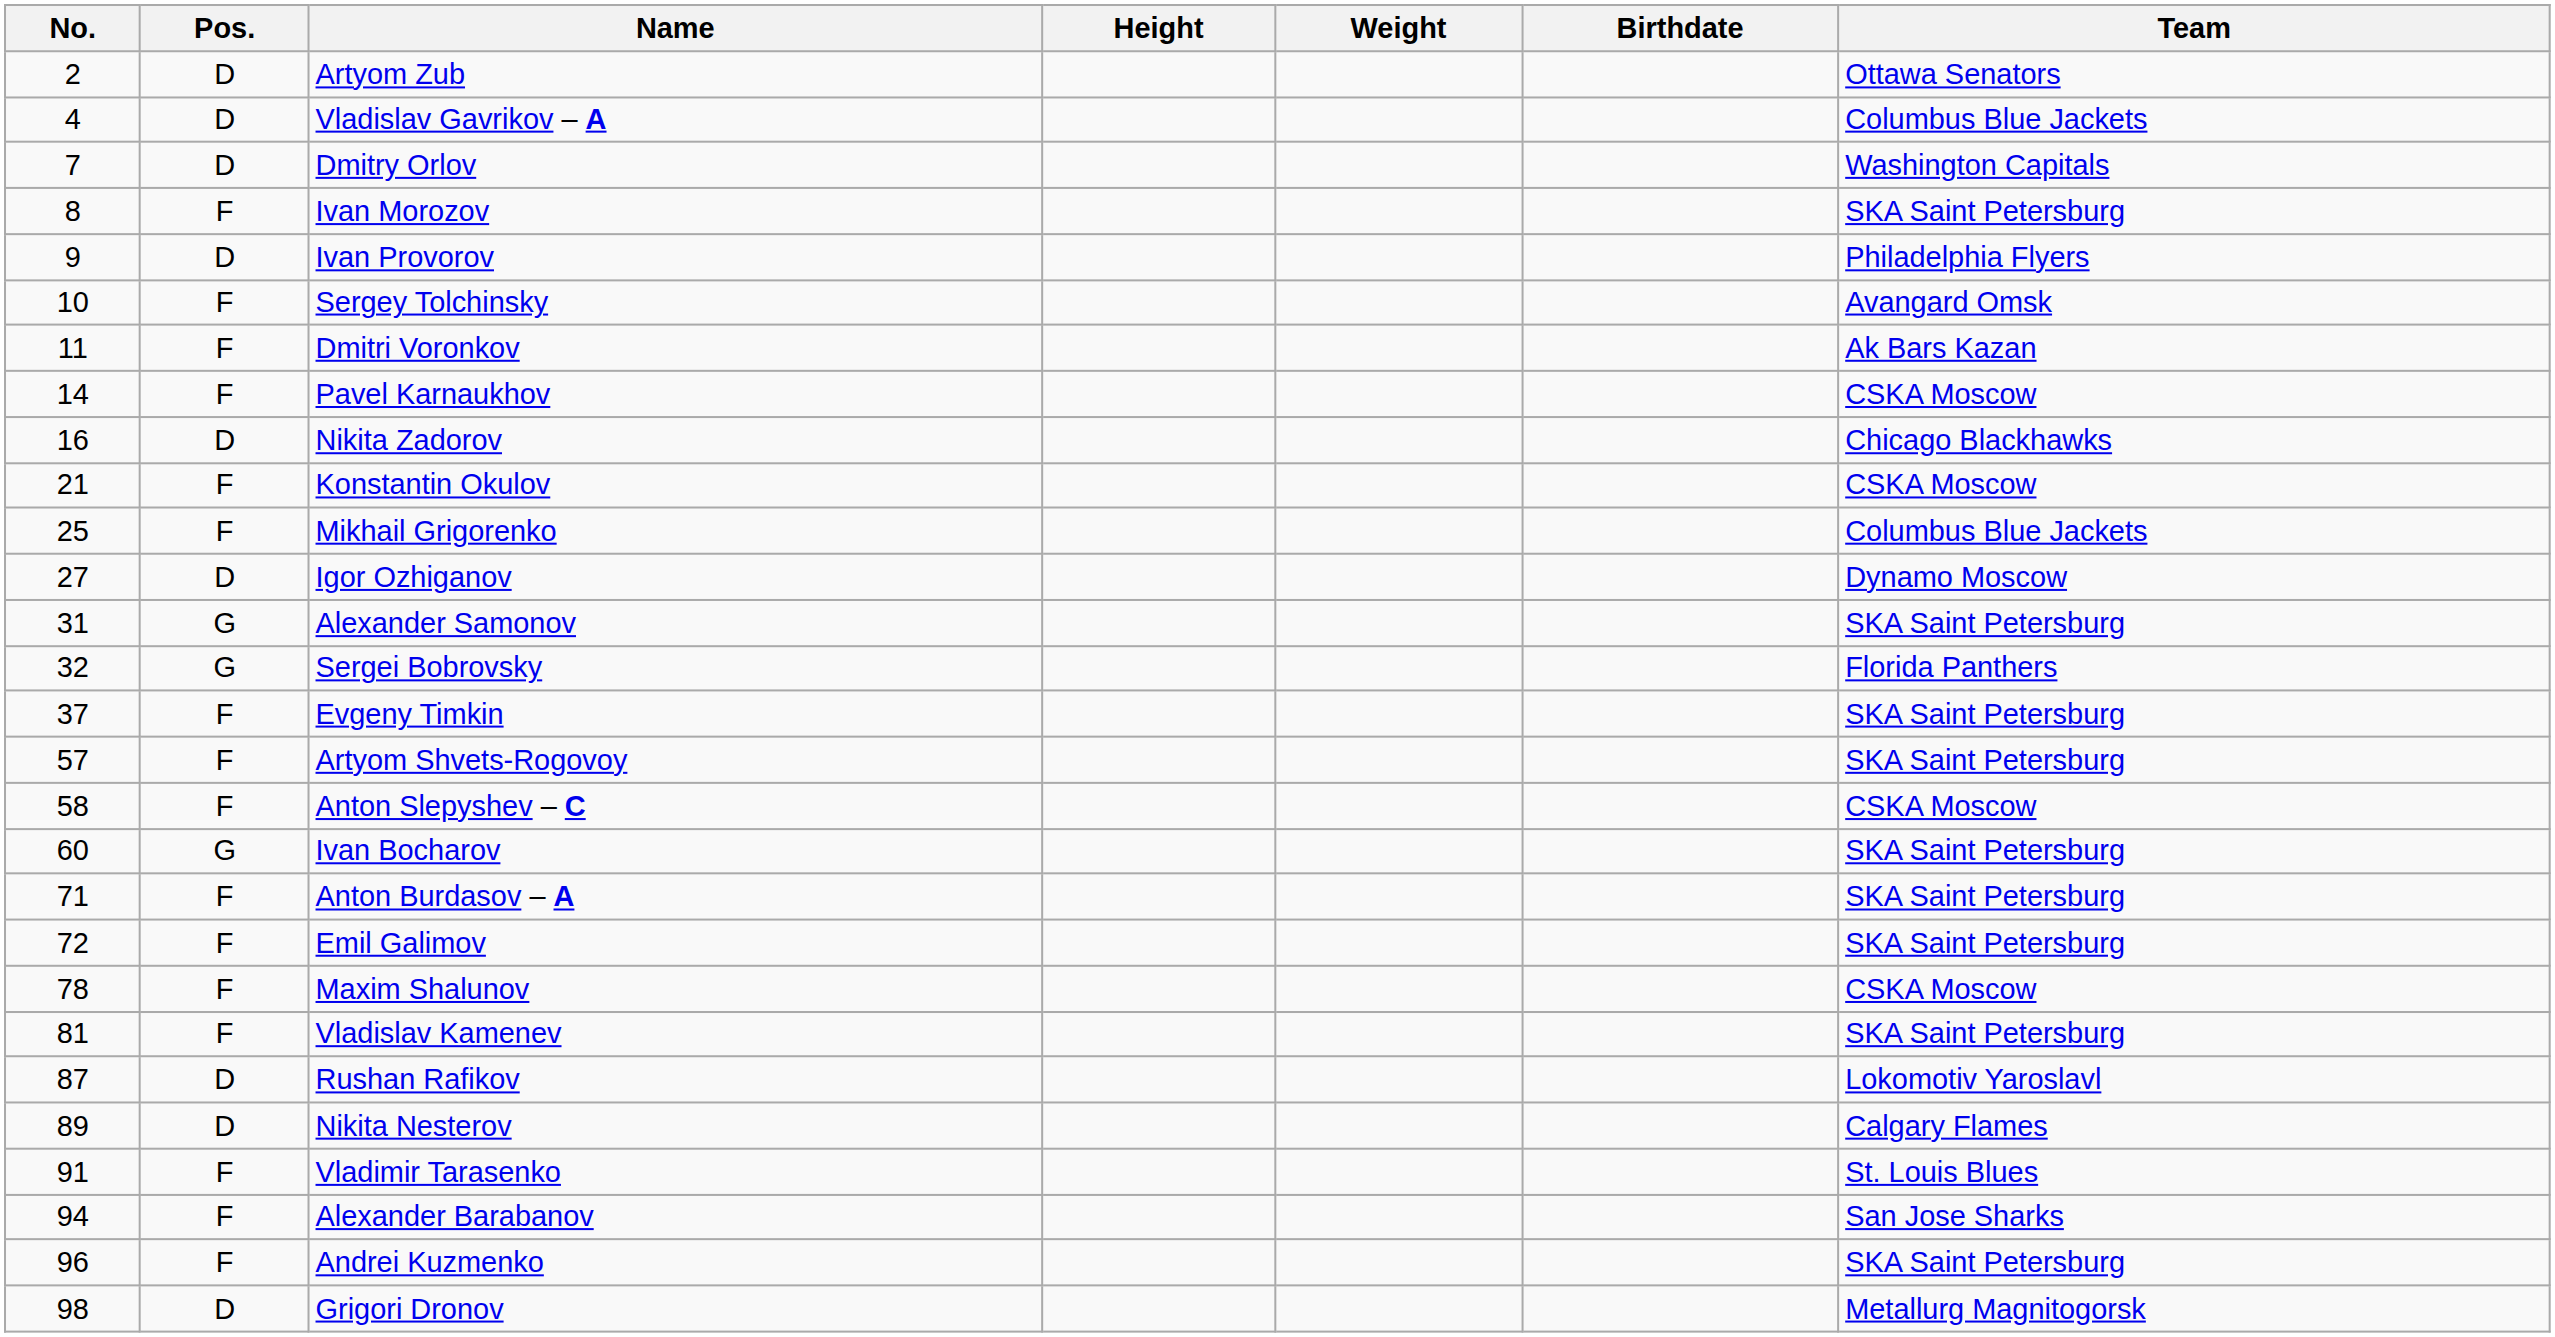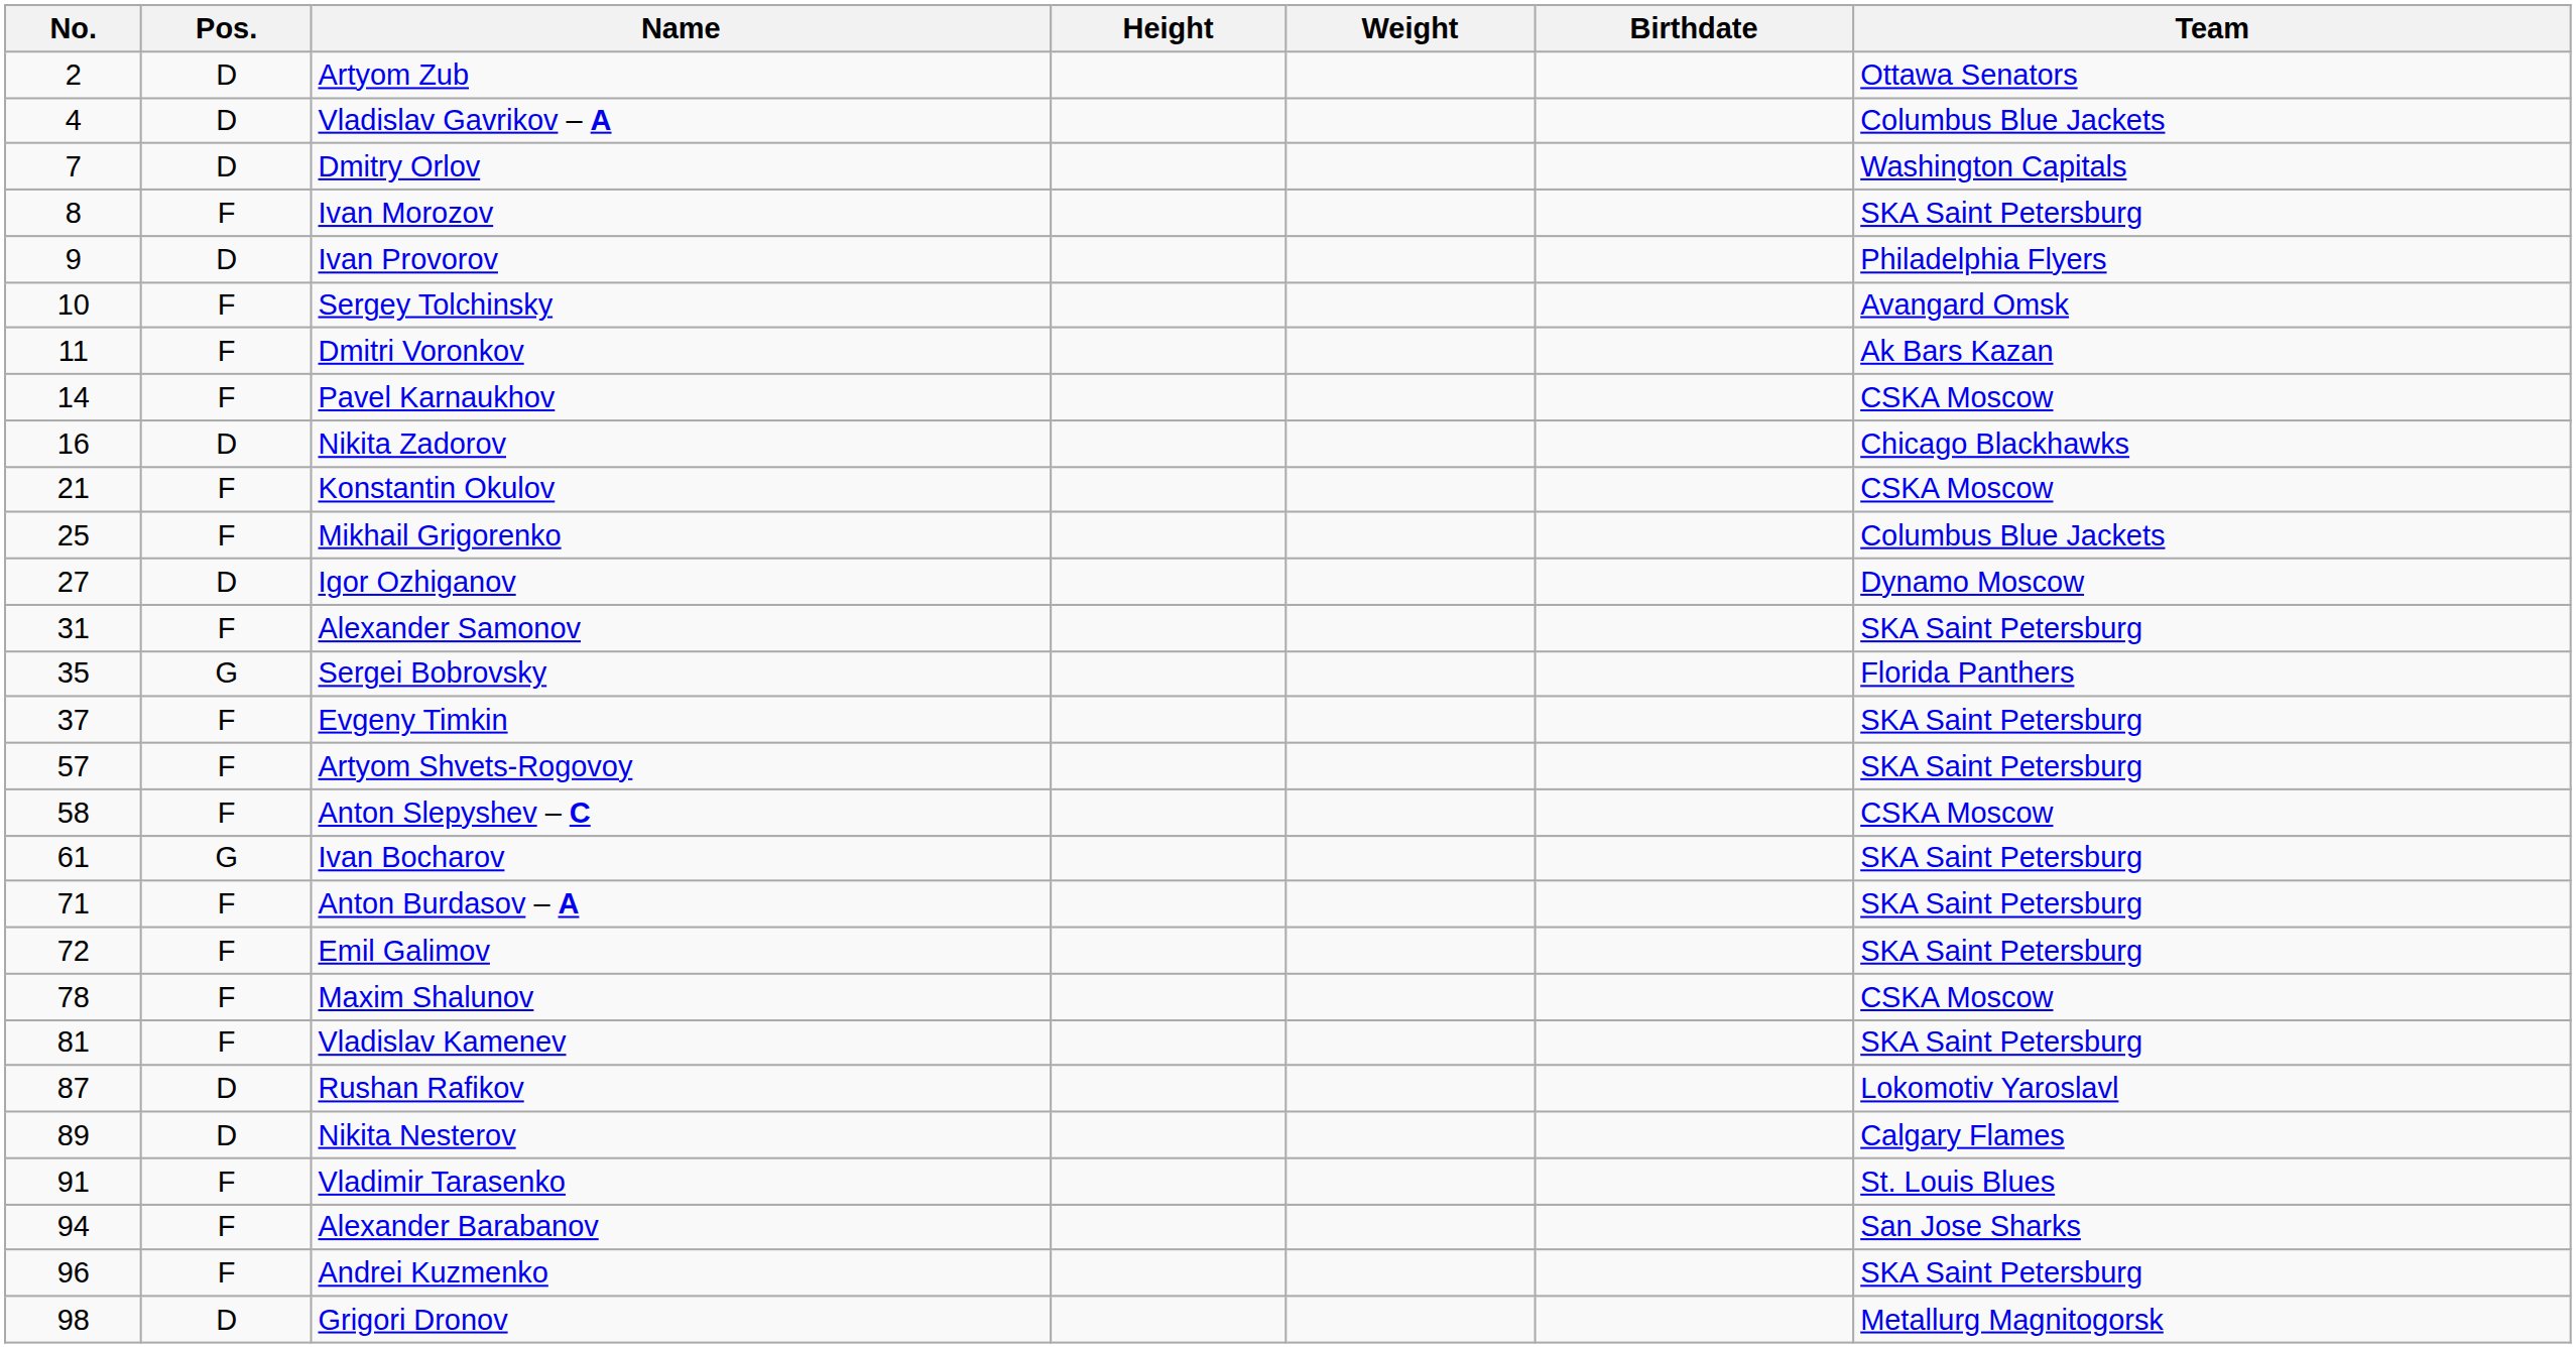Alexander Samonov | Pos.: G -> F
Sergei Bobrovsky | No.: 32 -> 35
Ivan Bocharov | No.: 60 -> 61
